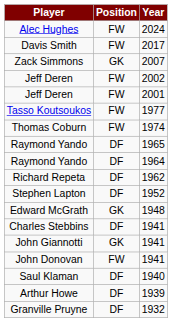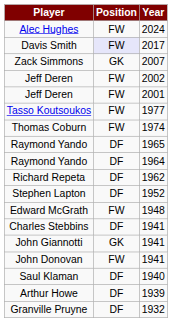Davis Smith | Position: no background -> lavender background
Edward McGrath | Position: GK -> FW
